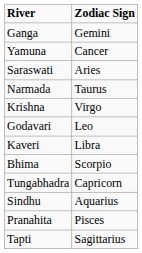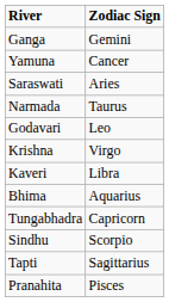rows swapped: Godavari <-> Krishna
Bhima | Zodiac Sign: Scorpio -> Aquarius
Sindhu | Zodiac Sign: Aquarius -> Scorpio
rows swapped: Pranahita <-> Tapti
